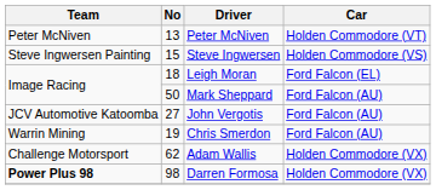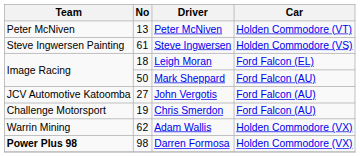Steve Ingwersen | No: 15 -> 61
Chris Smerdon | Team: Warrin Mining -> Challenge Motorsport
Adam Wallis | Team: Challenge Motorsport -> Warrin Mining
